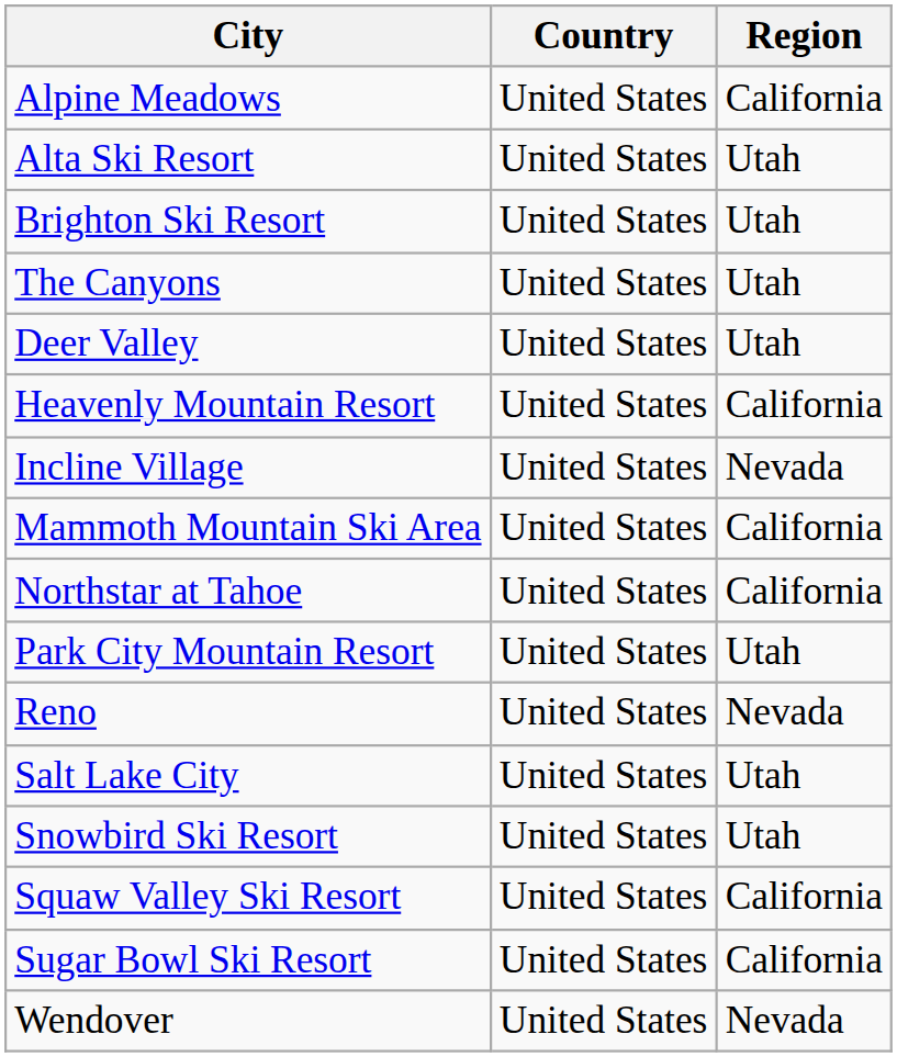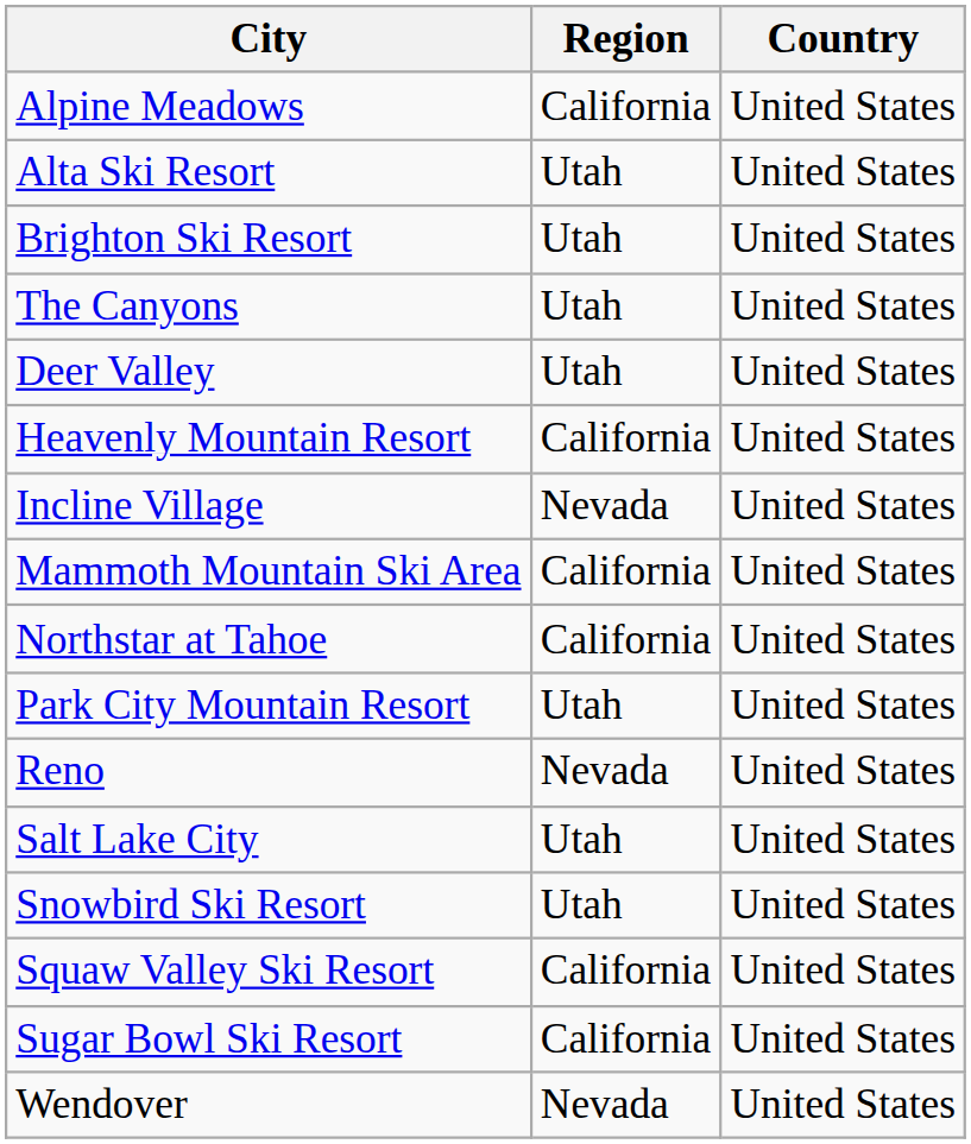columns swapped: Region <-> Country
